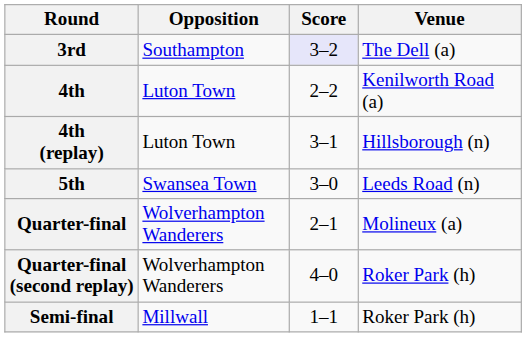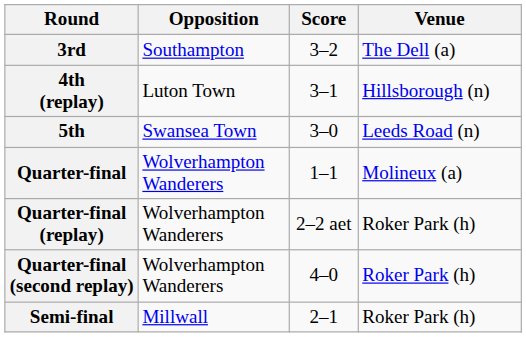3rd | Score: lavender background -> no background
- row: 4th | Luton Town | 2–2 | Kenilworth Road (a)
Quarter-final | Score: 2–1 -> 1–1
+ row: Quarter-final (replay) | Wolverhampton Wanderers | 2–2 aet | Roker Park (h)
Semi-final | Score: 1–1 -> 2–1
